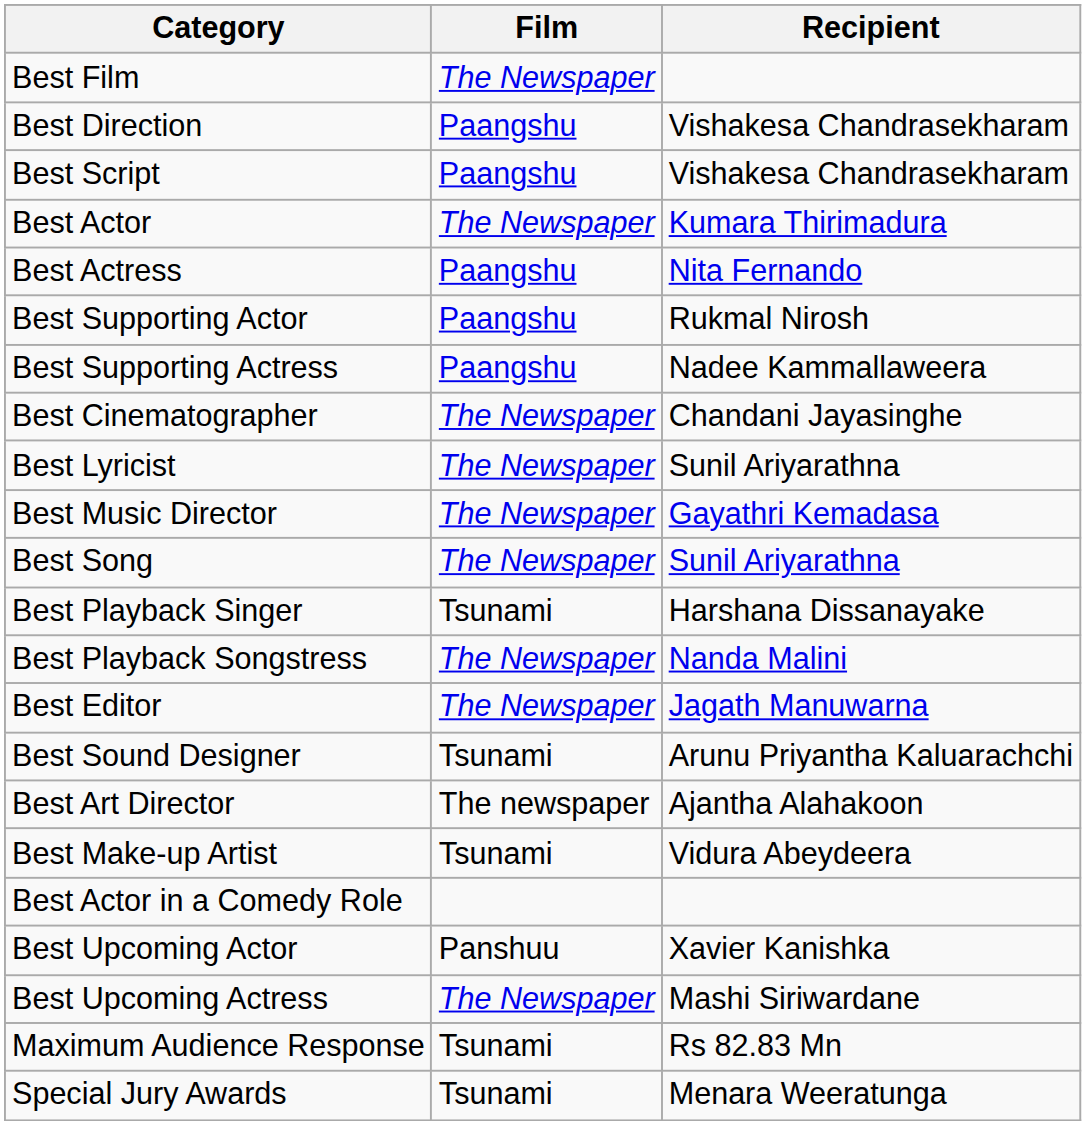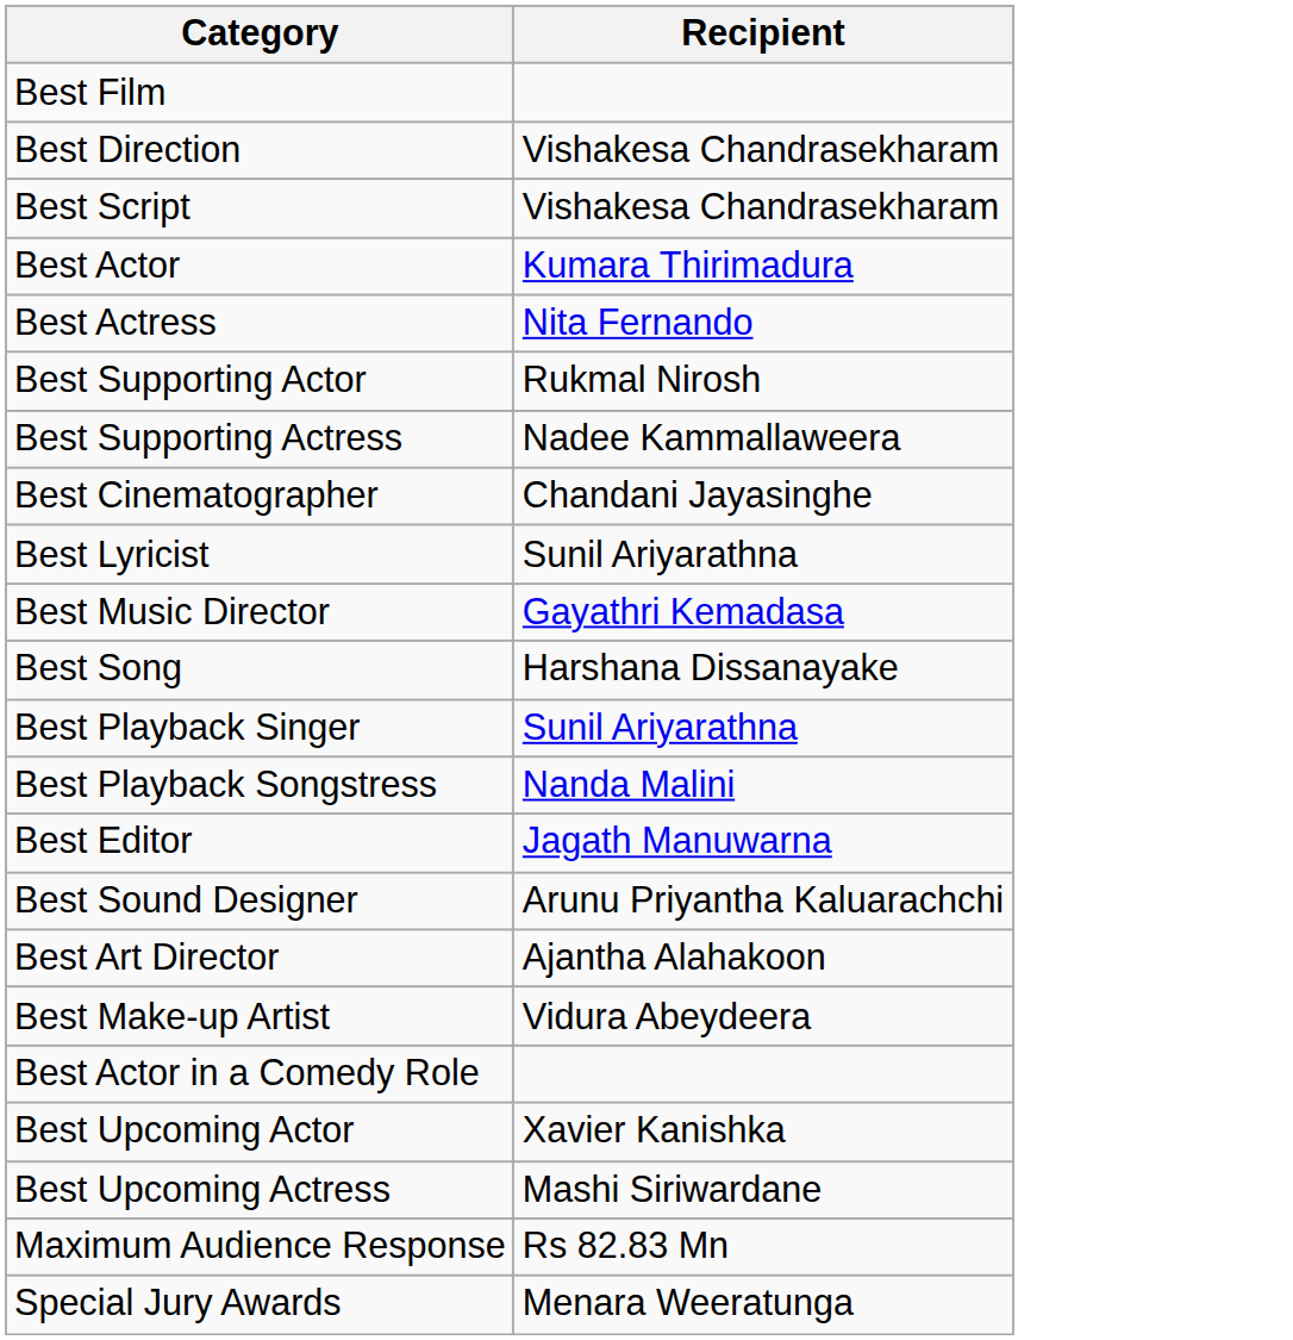- column: Film | The Newspaper | Paangshu | Paangshu | The Newspaper | Paangshu | Paangshu | Paangshu | The Newspaper | The Newspaper | The Newspaper | The Newspaper | Tsunami | The Newspaper | The Newspaper | Tsunami | The newspaper | Tsunami | Panshuu | The Newspaper | Tsunami | Tsunami
Best Song | Recipient: Sunil Ariyarathna -> Harshana Dissanayake
Best Playback Singer | Recipient: Harshana Dissanayake -> Sunil Ariyarathna
